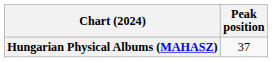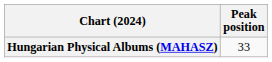Hungarian Physical Albums (MAHASZ) | Peak position: 37 -> 33
